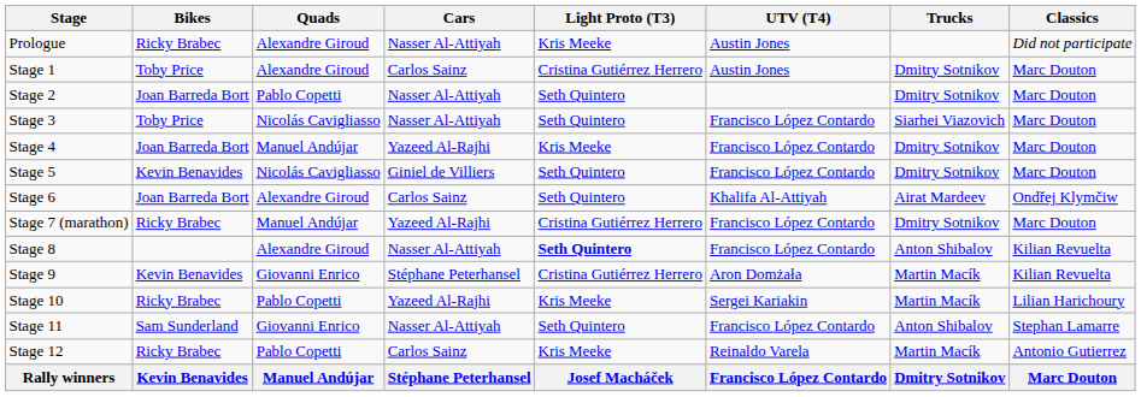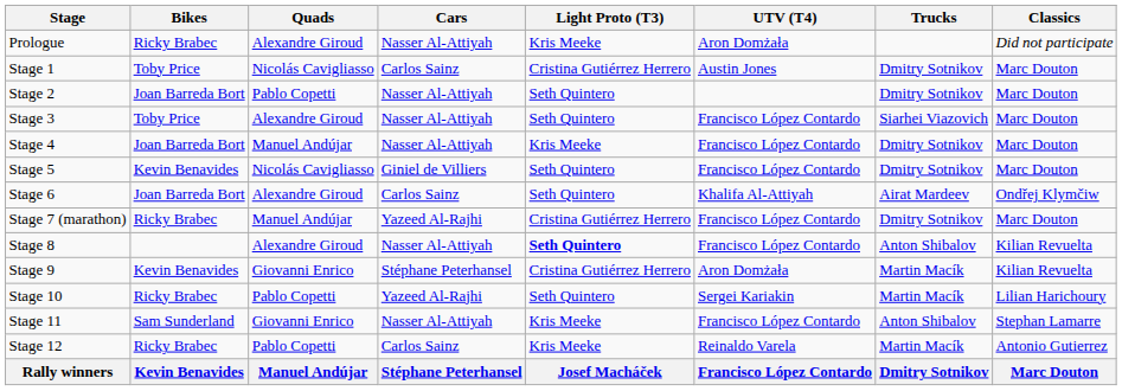Prologue | UTV (T4): Austin Jones -> Aron Domżała
Stage 1 | Quads: Alexandre Giroud -> Nicolás Cavigliasso
Stage 3 | Quads: Nicolás Cavigliasso -> Alexandre Giroud
Stage 4 | Cars: Yazeed Al-Rajhi -> Nasser Al-Attiyah
Stage 10 | Light Proto (T3): Kris Meeke -> Seth Quintero
Stage 11 | Light Proto (T3): Seth Quintero -> Kris Meeke
